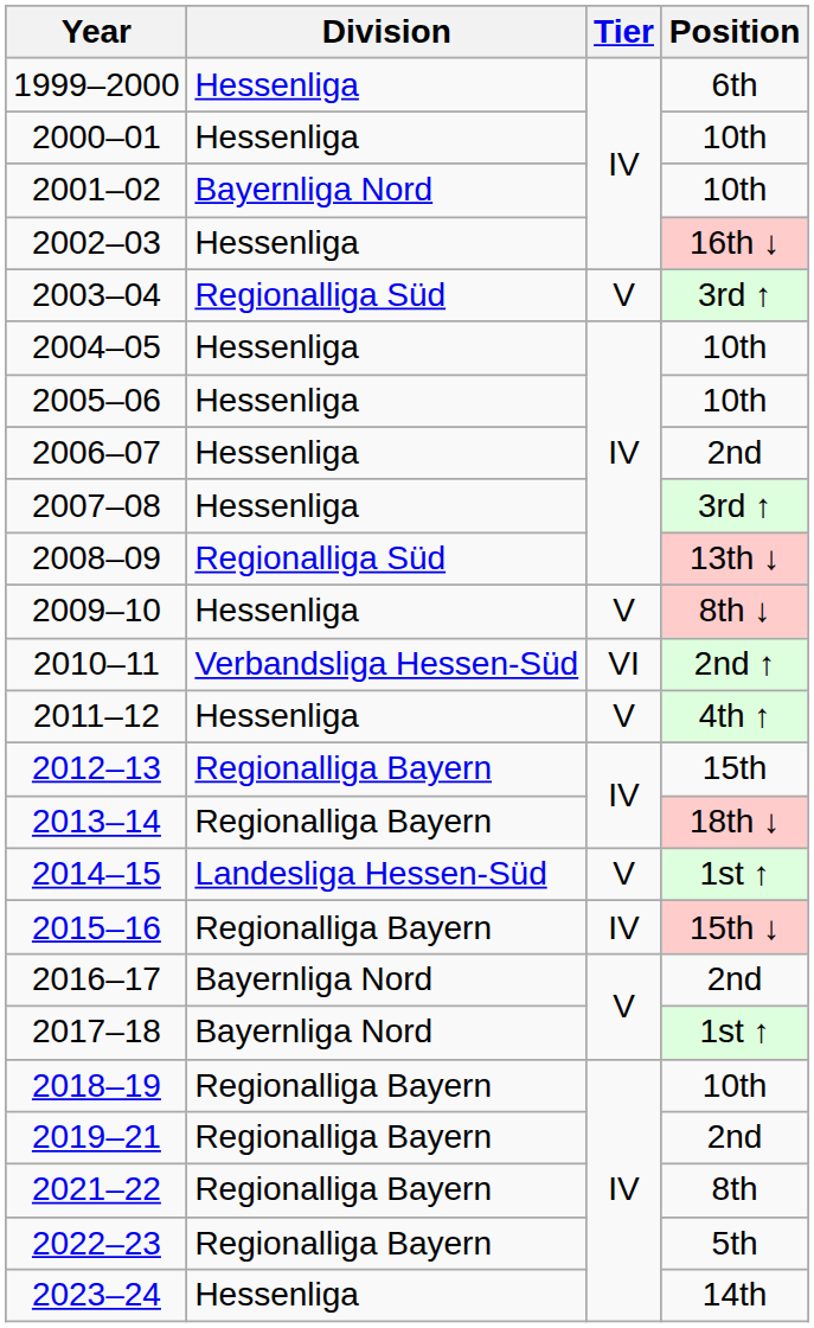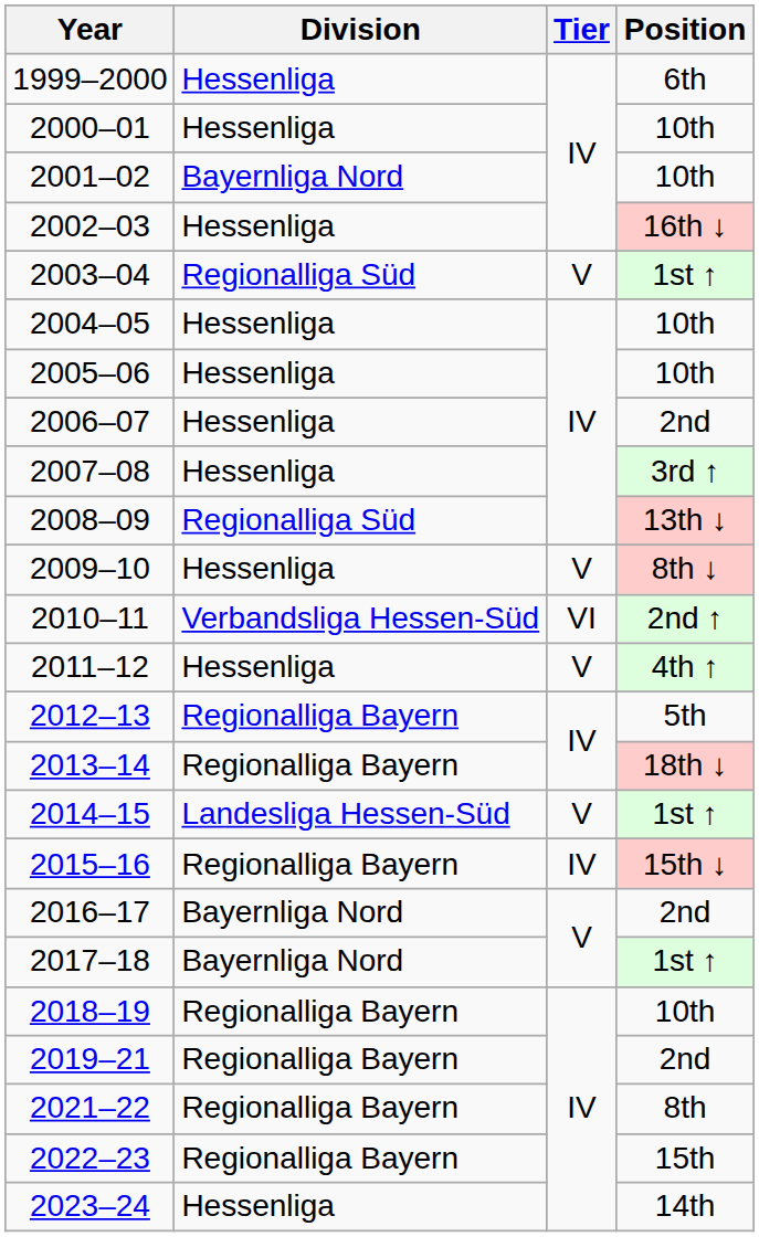2003–04 | Position: 3rd ↑ -> 1st ↑
2012–13 | Position: 15th -> 5th
2022–23 | Position: 5th -> 15th
